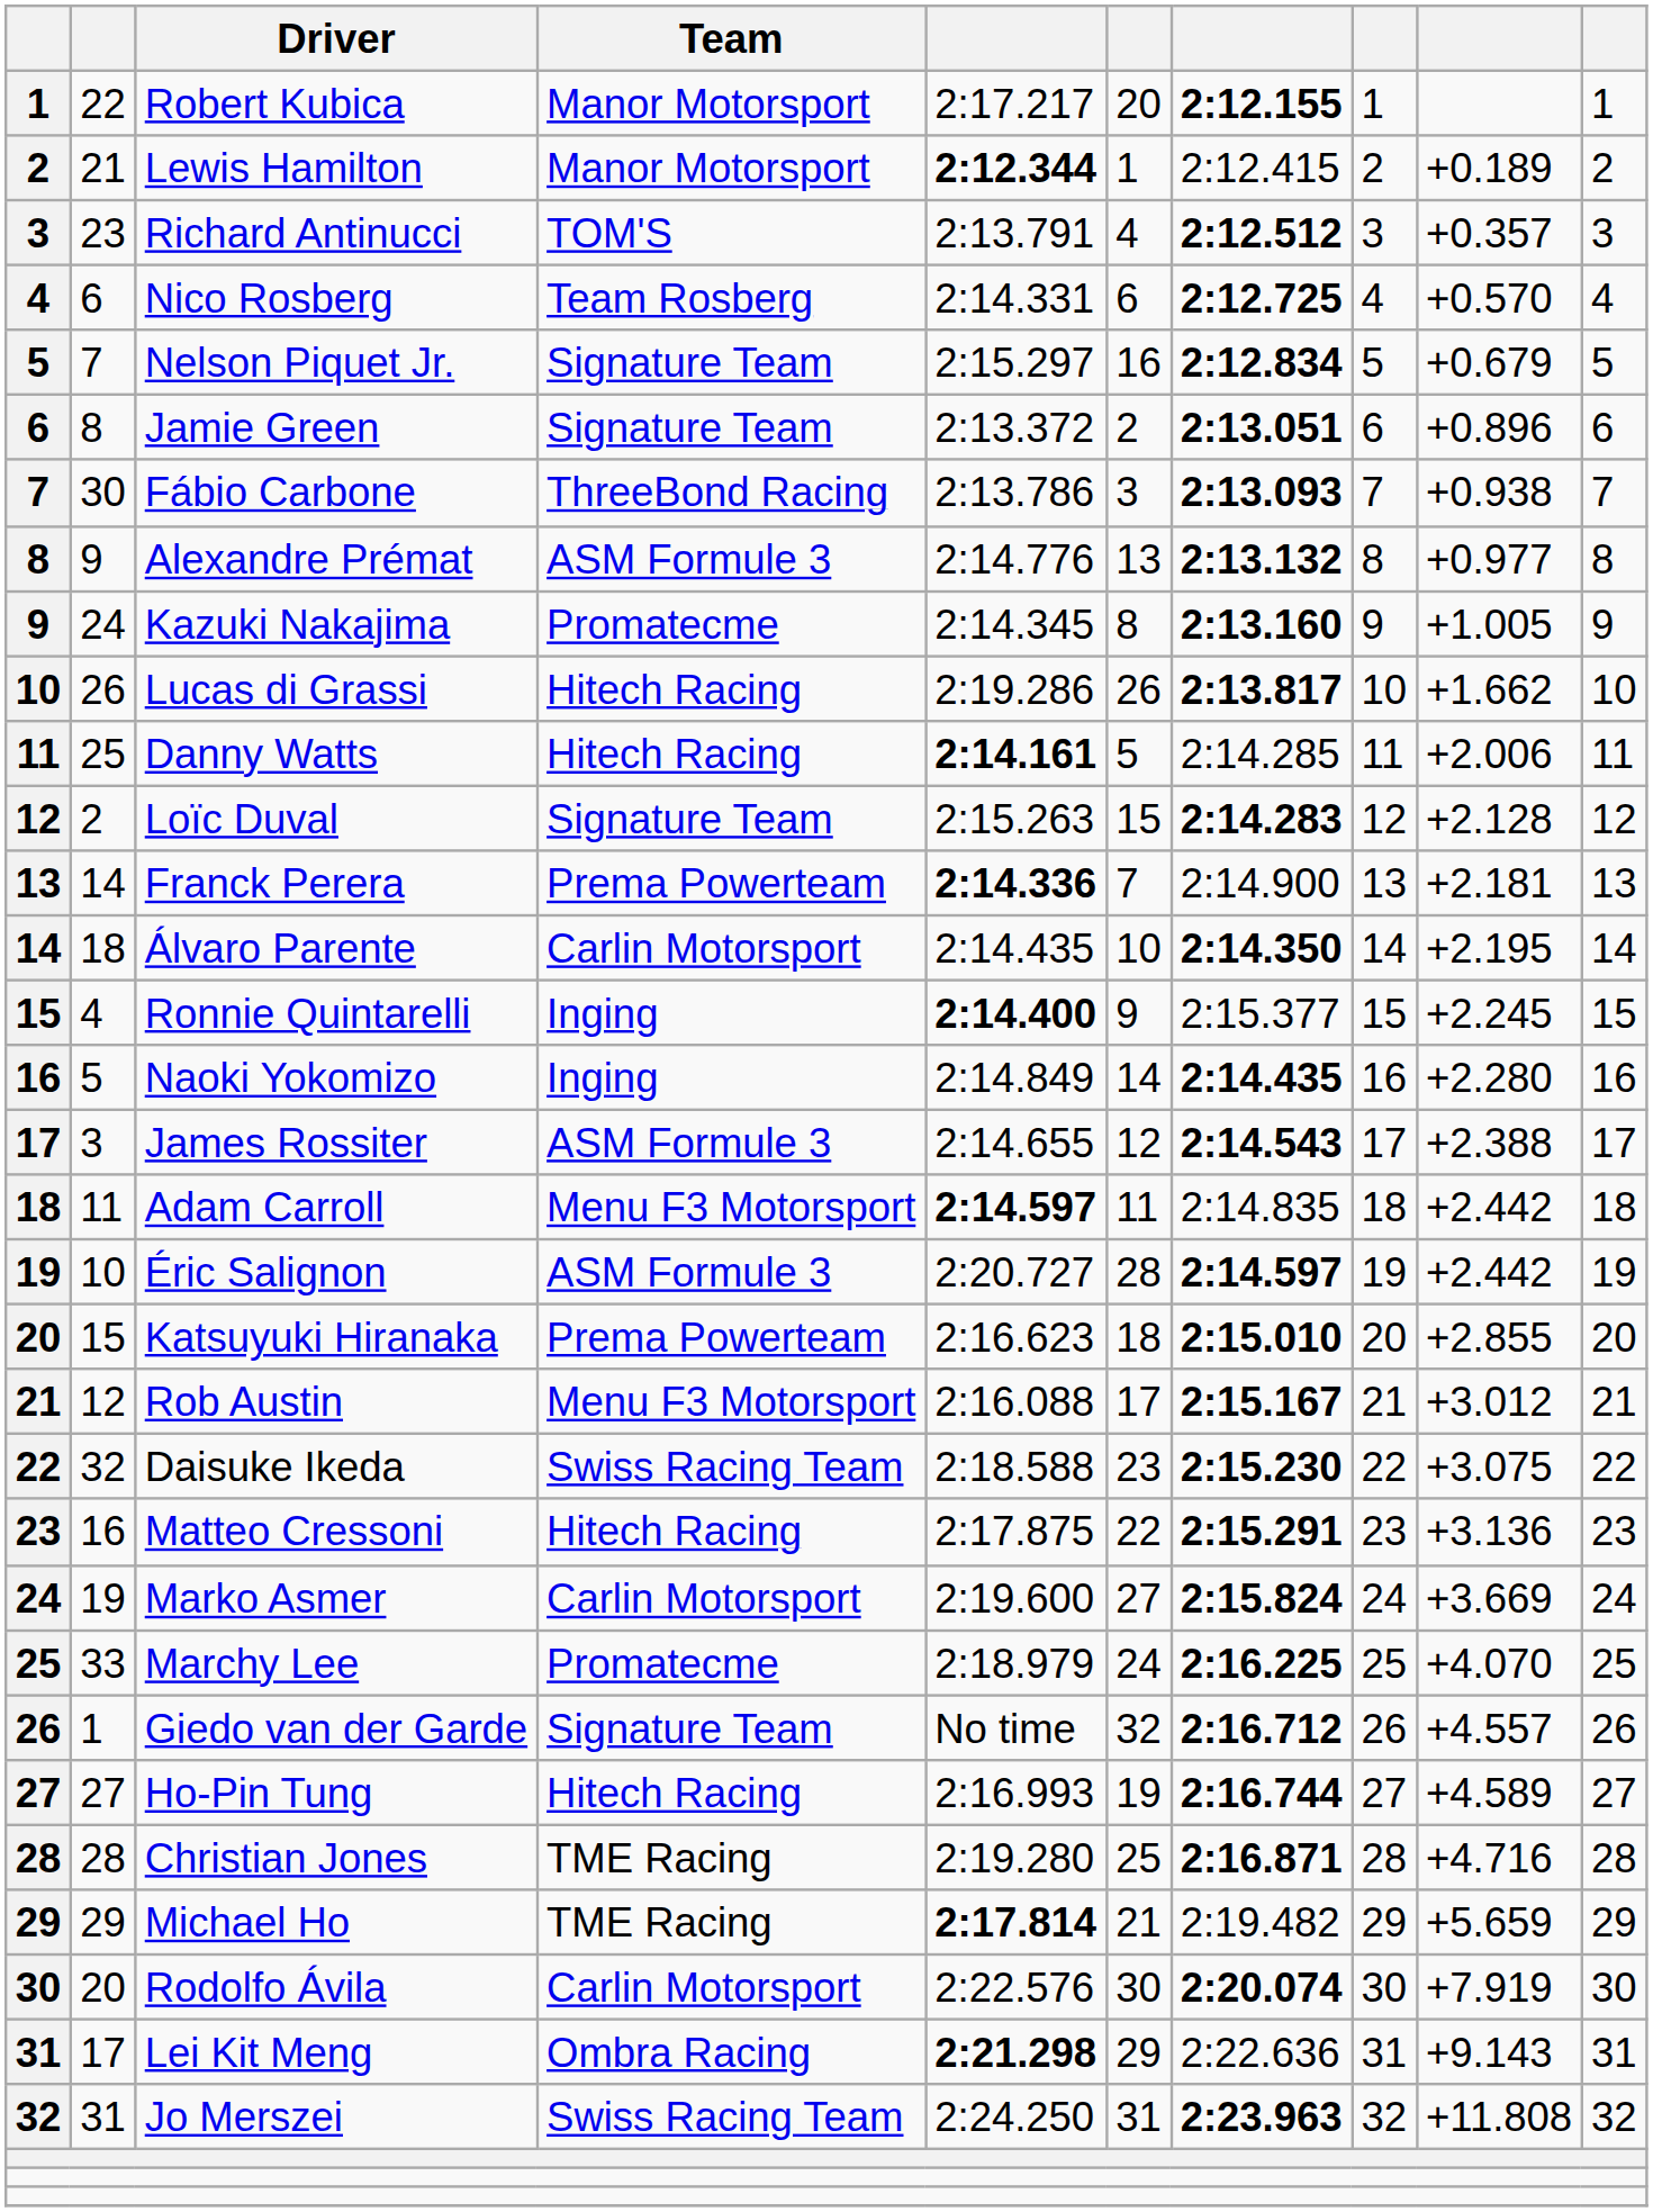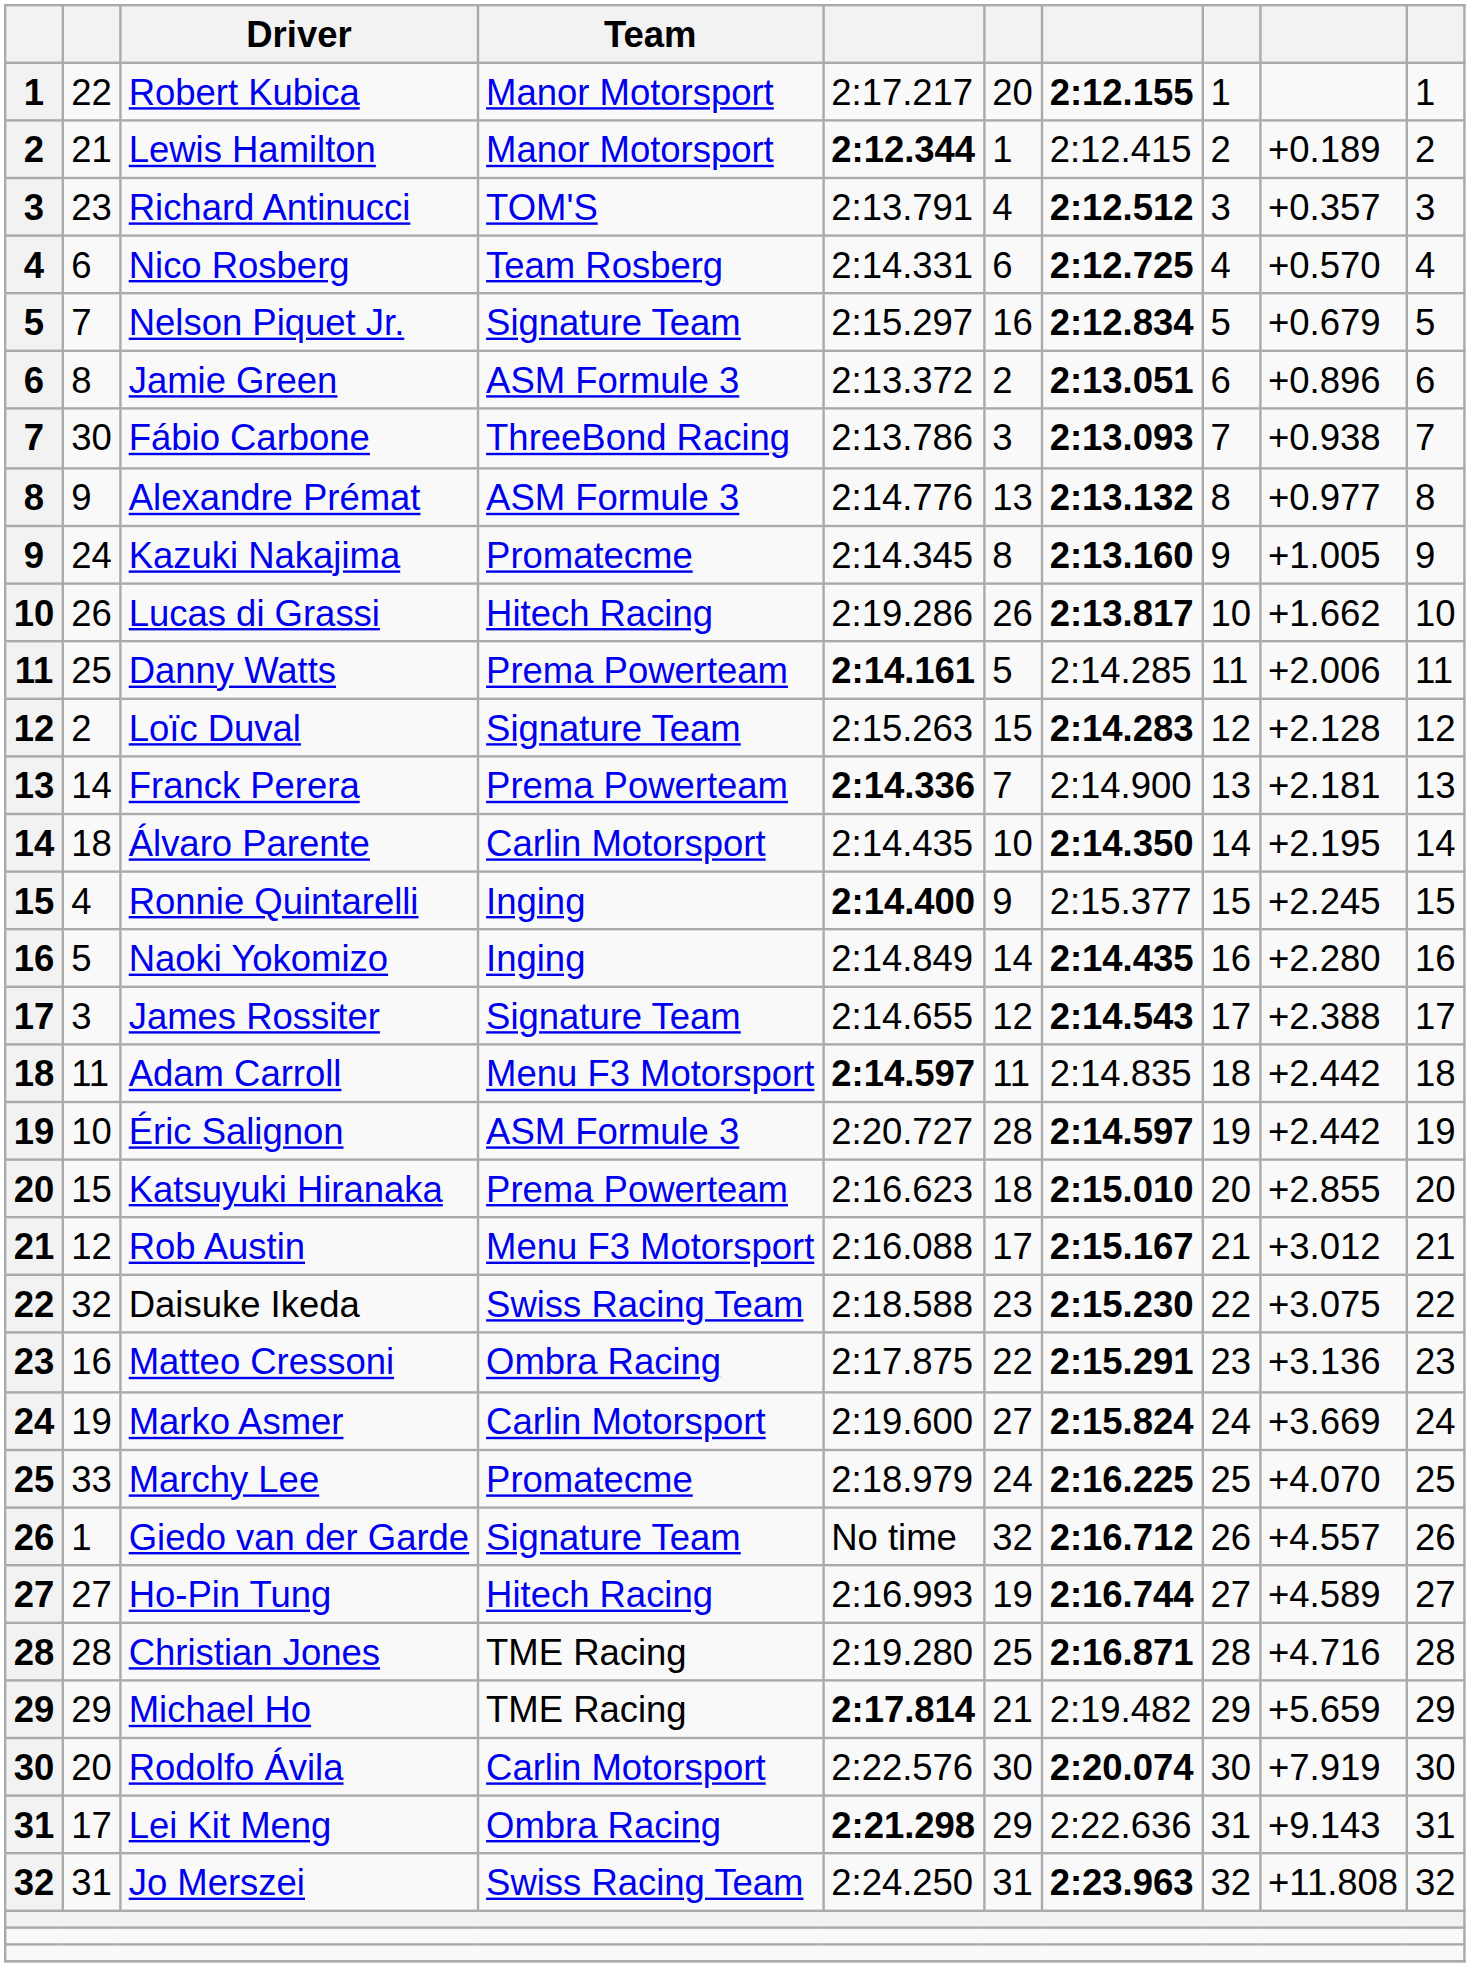Jamie Green | Team: Signature Team -> ASM Formule 3
Danny Watts | Team: Hitech Racing -> Prema Powerteam
James Rossiter | Team: ASM Formule 3 -> Signature Team
Matteo Cressoni | Team: Hitech Racing -> Ombra Racing
